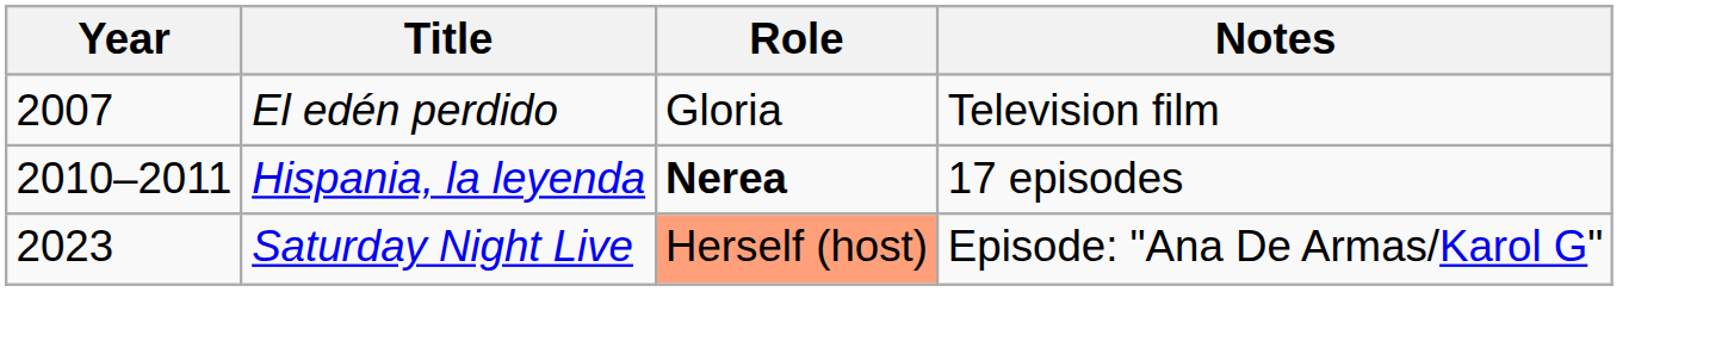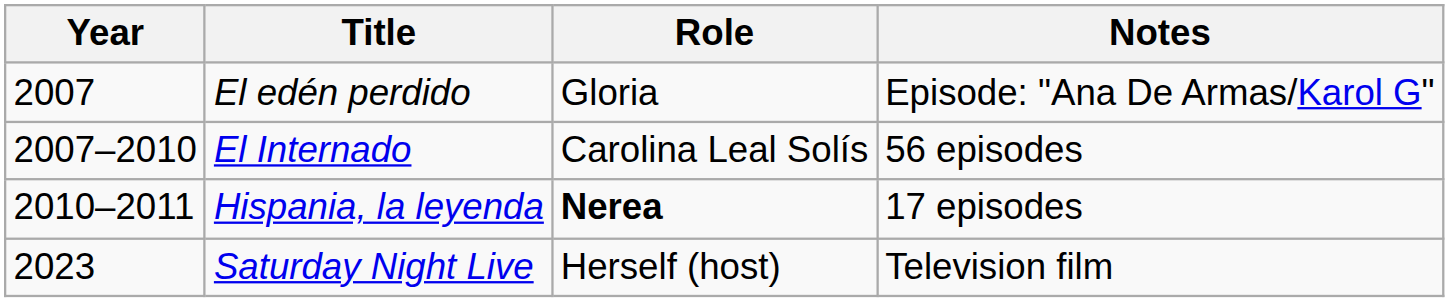El edén perdido | Notes: Television film -> Episode: "Ana De Armas/Karol G"
+ row: 2007–2010 | El Internado | Carolina Leal Solís | 56 episodes
Saturday Night Live | Role: lightsalmon background -> no background
Saturday Night Live | Notes: Episode: "Ana De Armas/Karol G" -> Television film
